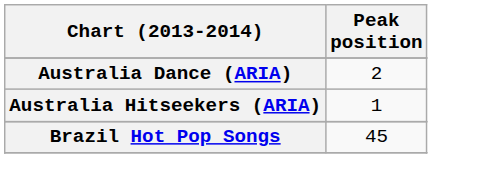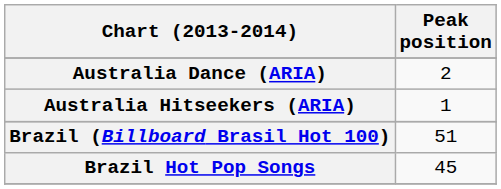+ row: Brazil (Billboard Brasil Hot 100) | 51
